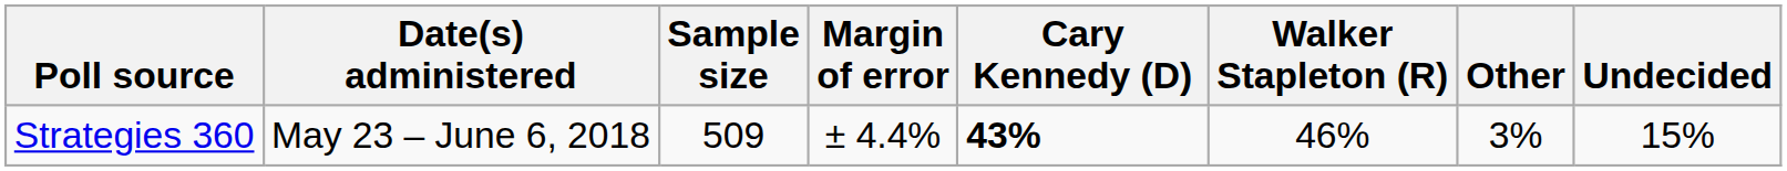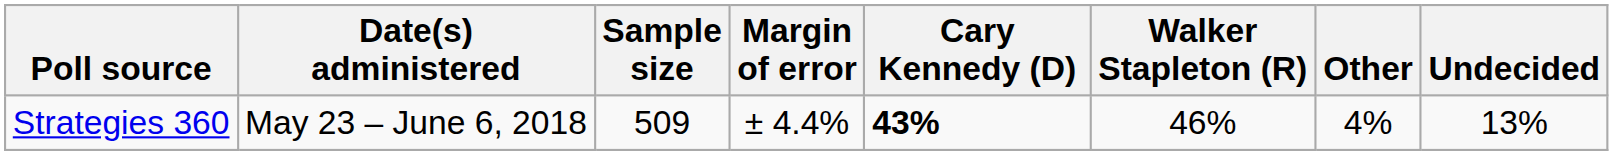Strategies 360 | Other: 3% -> 4%
Strategies 360 | Undecided: 15% -> 13%
